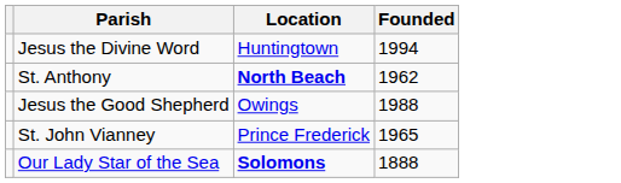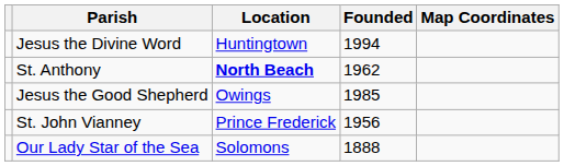+ column: Map Coordinates
Jesus the Good Shepherd | Founded: 1988 -> 1985
St. John Vianney | Founded: 1965 -> 1956
Our Lady Star of the Sea | Location: bold -> normal
